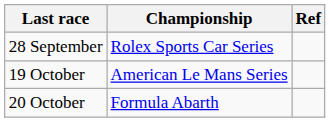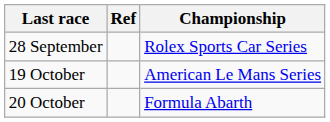columns swapped: Championship <-> Ref
